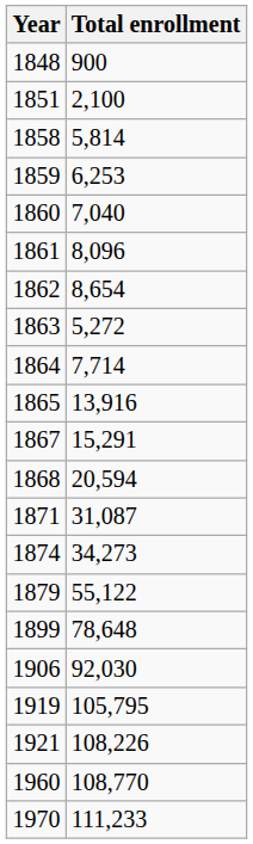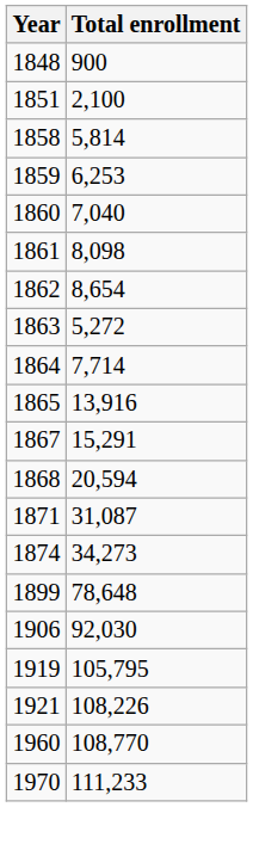1861 | Total enrollment: 8,096 -> 8,098
- row: 1879 | 55,122
